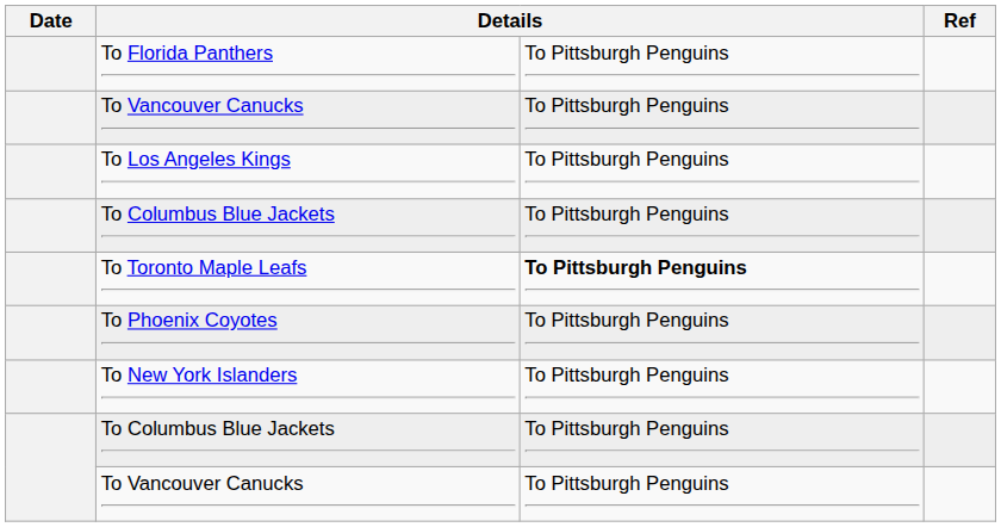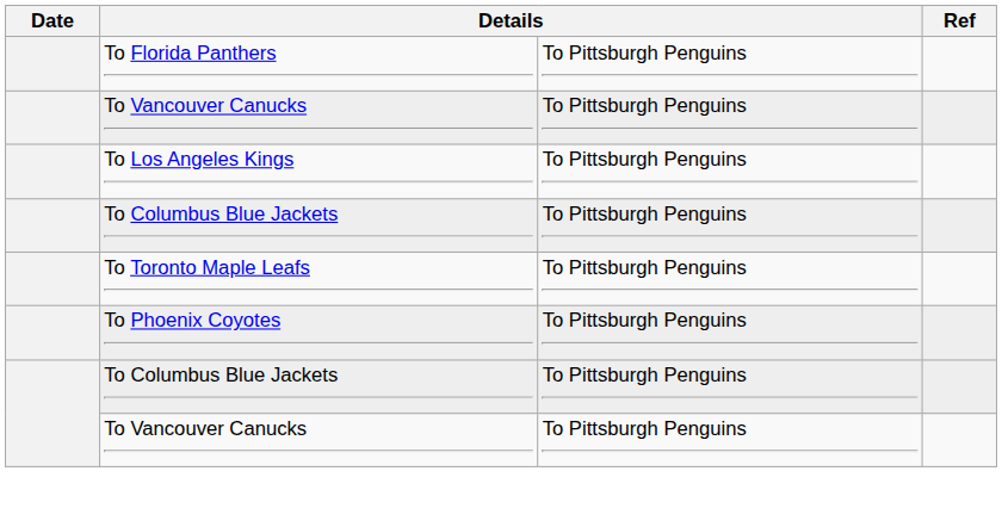To Toronto Maple Leafs | column 3: bold -> normal
- row: To New York Islanders | To Pittsburgh Penguins
